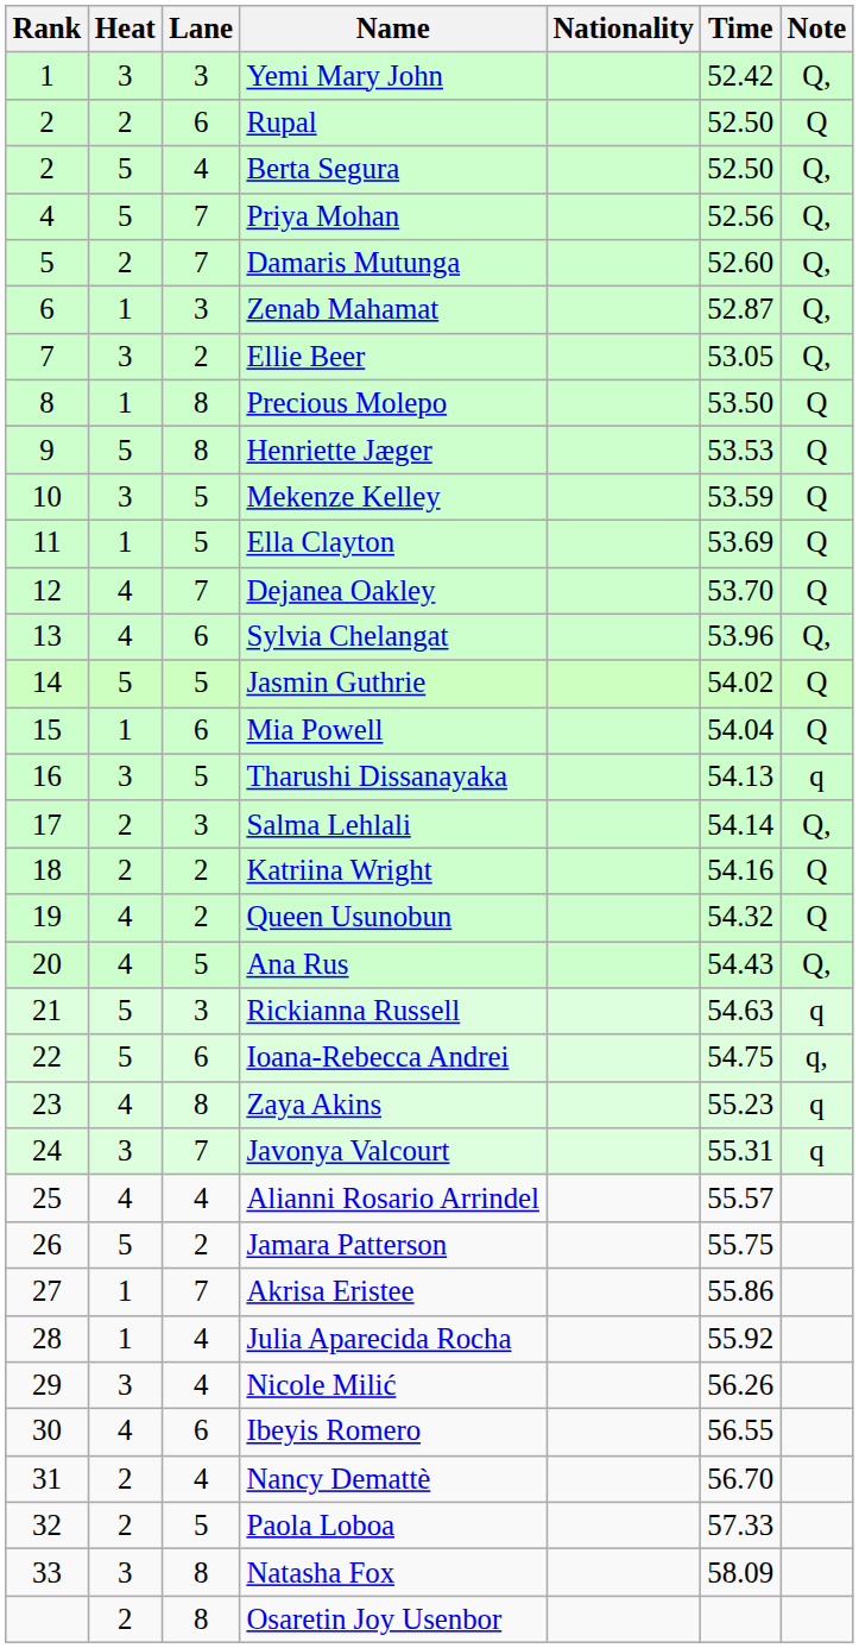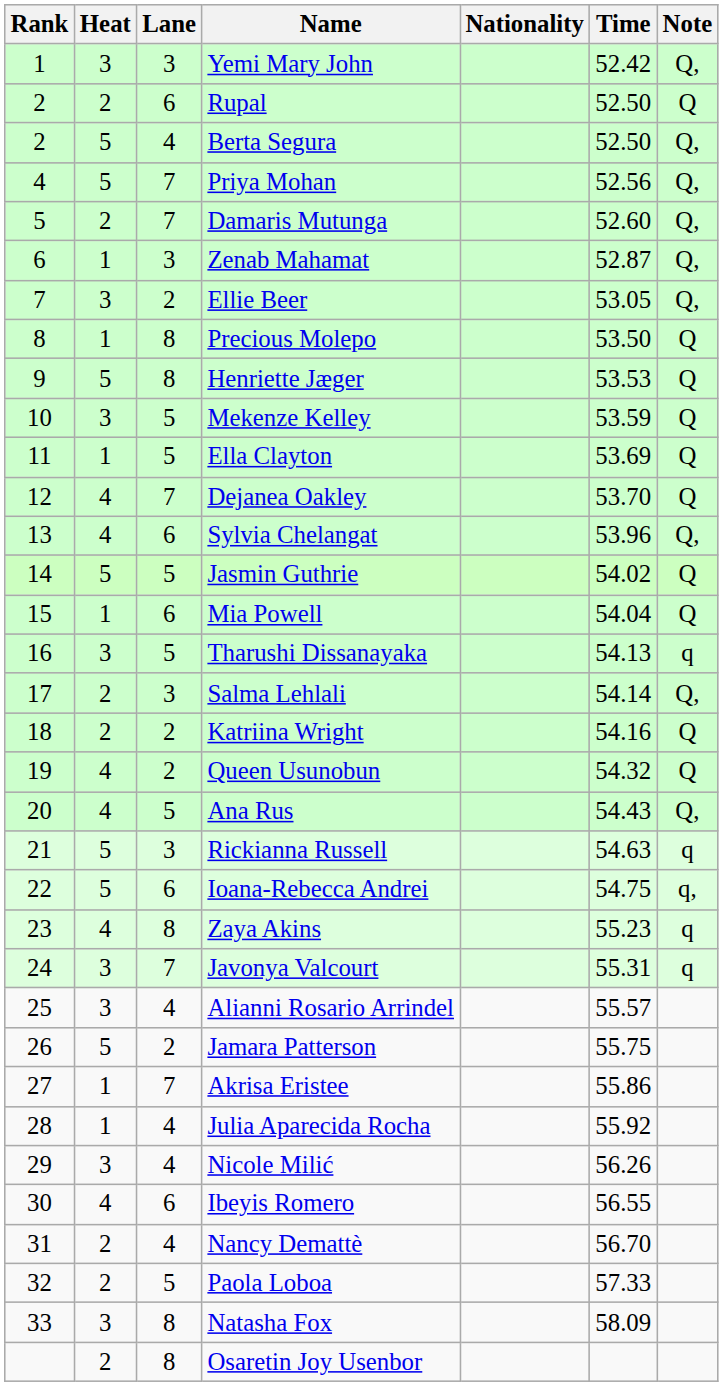Alianni Rosario Arrindel | Heat: 4 -> 3
